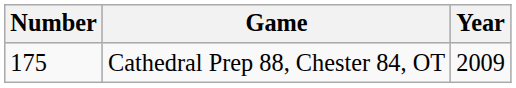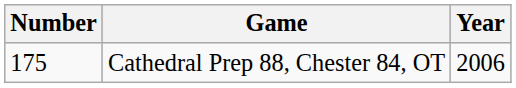Cathedral Prep 88, Chester 84, OT | Year: 2009 -> 2006
